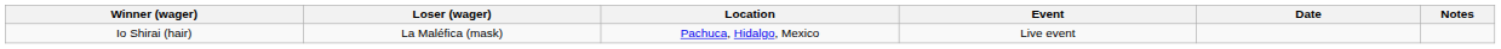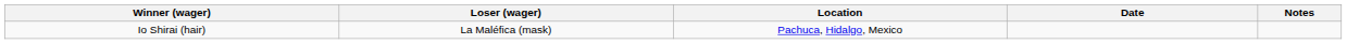- column: Event | Live event
